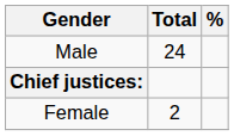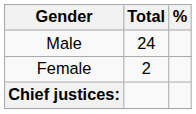rows swapped: Female <-> Chief justices:
